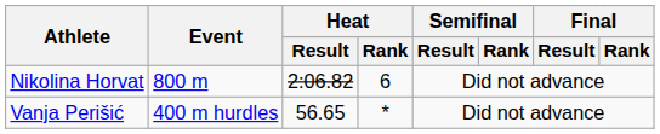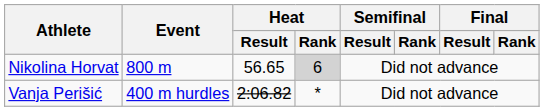Nikolina Horvat | Heat / Result: 2:06.82 -> 56.65
Nikolina Horvat | Heat / Rank: no background -> lightgrey background
Vanja Perišić | Heat / Result: 56.65 -> 2:06.82
